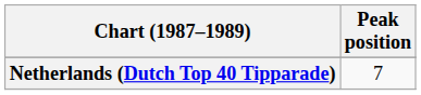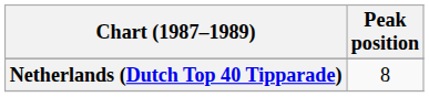Netherlands (Dutch Top 40 Tipparade) | Peak position: 7 -> 8
